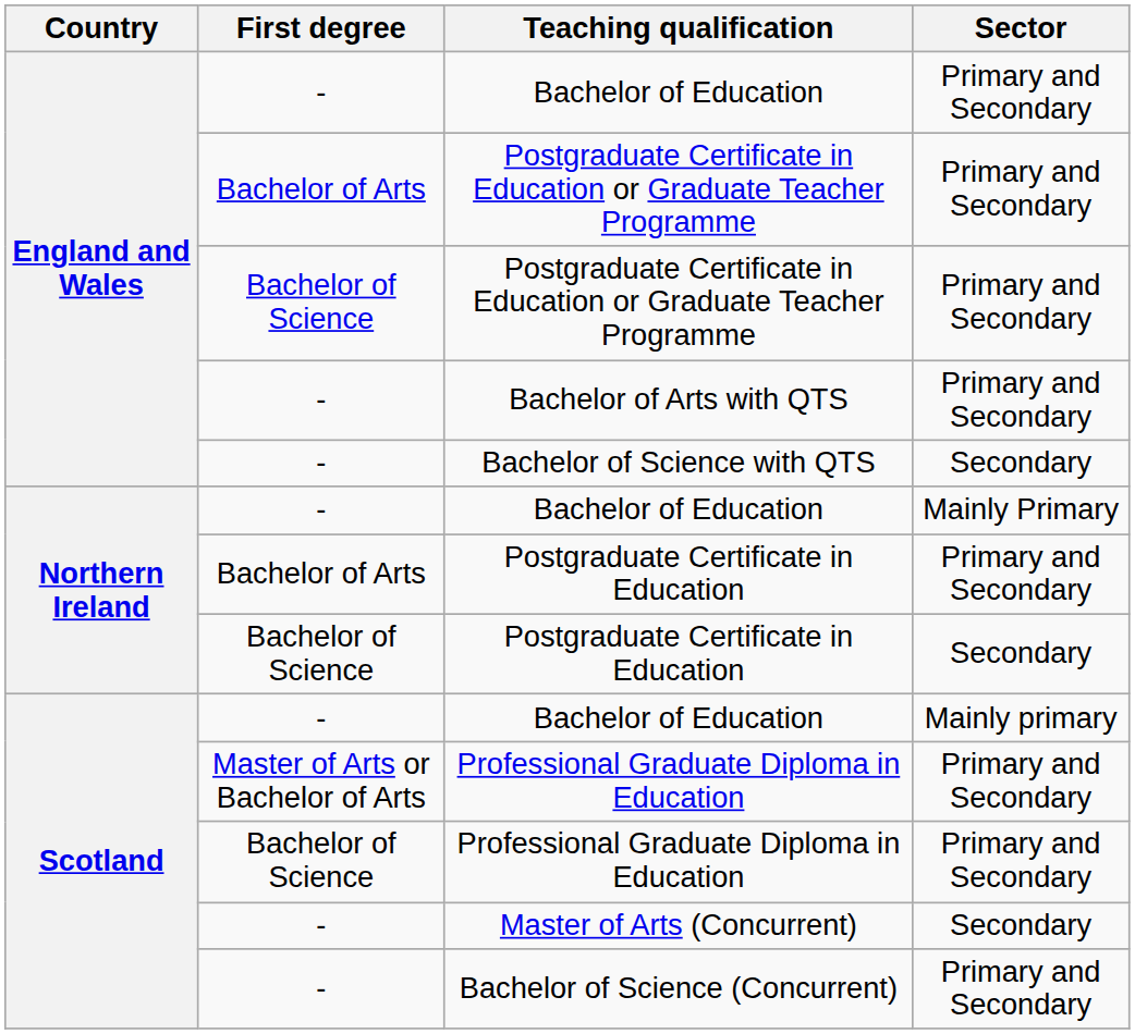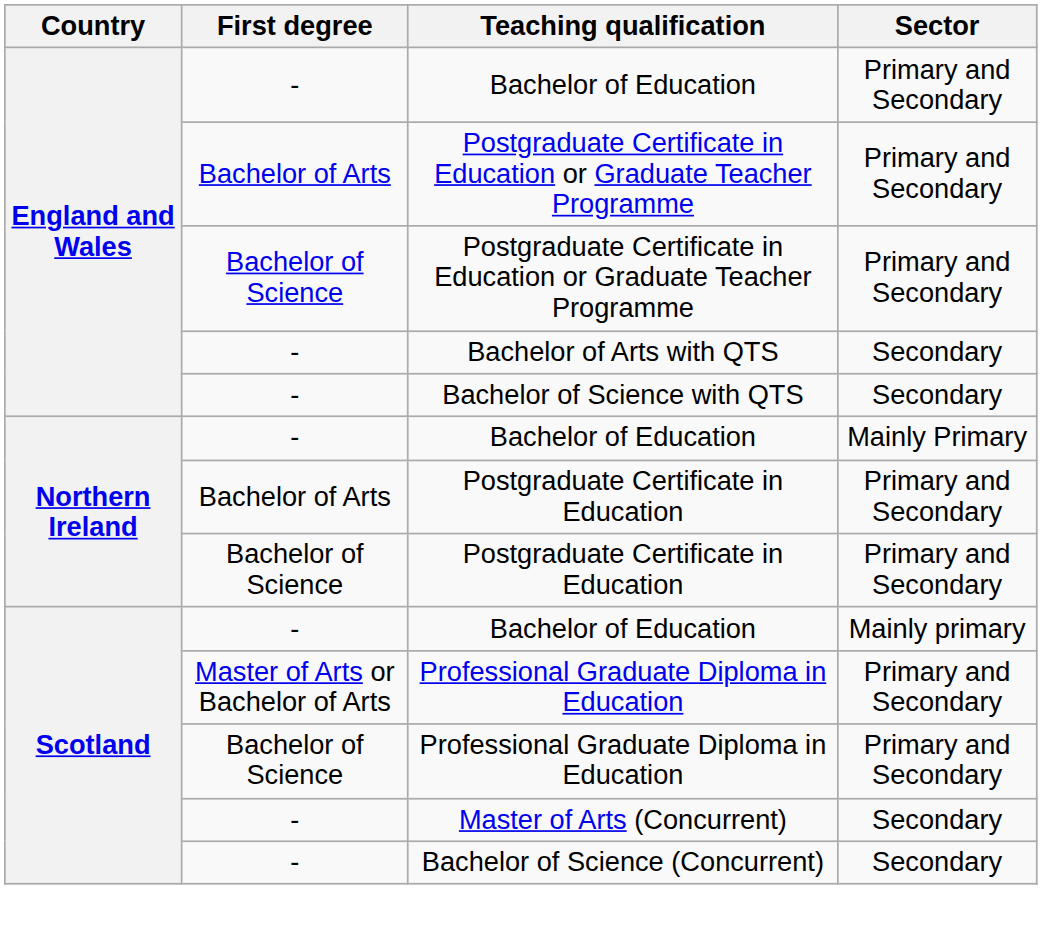Bachelor of Arts with QTS | Sector: Primary and Secondary -> Secondary
Bachelor of Science / Postgraduate Certificate in Education | Sector: Secondary -> Primary and Secondary
Bachelor of Science (Concurrent) | Sector: Primary and Secondary -> Secondary
